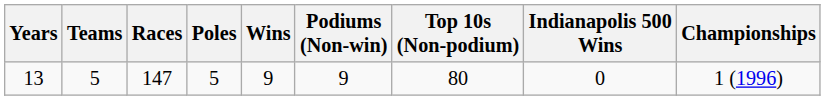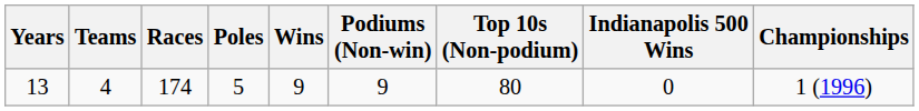13 | Teams: 5 -> 4
13 | Races: 147 -> 174
